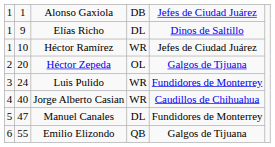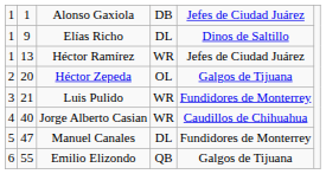Héctor Ramírez | column 2: 10 -> 13
Luis Pulido | column 2: 24 -> 21
